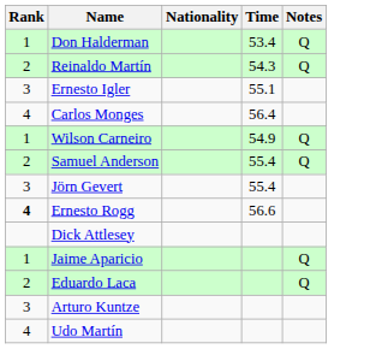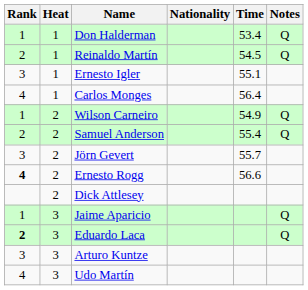+ column: Heat | 1 | 1 | 1 | 1 | 2 | 2 | 2 | 2 | 2 | 3 | 3 | 3 | 3
Reinaldo Martín | Time: 54.3 -> 54.5
Jörn Gevert | Time: 55.4 -> 55.7
Eduardo Laca | Rank: normal -> bold
